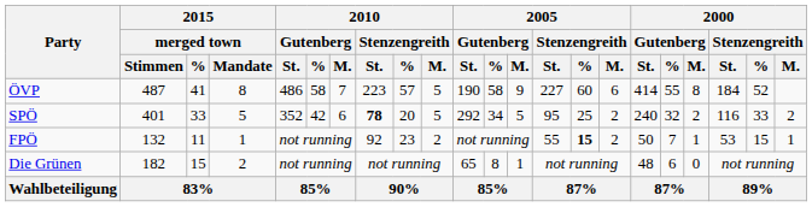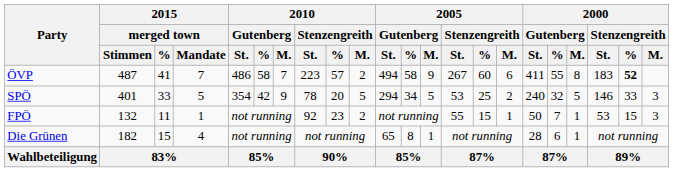ÖVP | 2015 / merged town / Mandate: 8 -> 7
ÖVP | 2010 / Stenzengreith / M.: 5 -> 2
ÖVP | 2005 / Gutenberg / St.: 190 -> 494
ÖVP | 2005 / Stenzengreith / St.: 227 -> 267
ÖVP | 2000 / Gutenberg / St.: 414 -> 411
ÖVP | 2000 / Stenzengreith / St.: 184 -> 183
ÖVP | 2000 / Stenzengreith / %: normal -> bold
SPÖ | 2010 / Gutenberg / St.: 352 -> 354
SPÖ | 2010 / Gutenberg / M.: 6 -> 9
SPÖ | 2010 / Stenzengreith / St.: bold -> normal
SPÖ | 2005 / Gutenberg / St.: 292 -> 294
SPÖ | 2005 / Stenzengreith / St.: 95 -> 53
SPÖ | 2000 / Gutenberg / M.: 2 -> 5
SPÖ | 2000 / Stenzengreith / St.: 116 -> 146
SPÖ | 2000 / Stenzengreith / M.: 2 -> 3
FPÖ | 2005 / Stenzengreith / %: bold -> normal
FPÖ | 2005 / Stenzengreith / M.: 2 -> 1
FPÖ | 2000 / Stenzengreith / M.: 1 -> 3
Die Grünen | 2015 / merged town / Mandate: 2 -> 4
Die Grünen | 2000 / Gutenberg / St.: 48 -> 28
Die Grünen | 2000 / Gutenberg / M.: 0 -> 1
